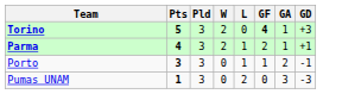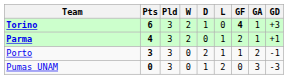+ column: D | 1 | 0 | 2 | 1
Torino | Pts: 5 -> 6
Pumas UNAM | Pts: 1 -> 0
